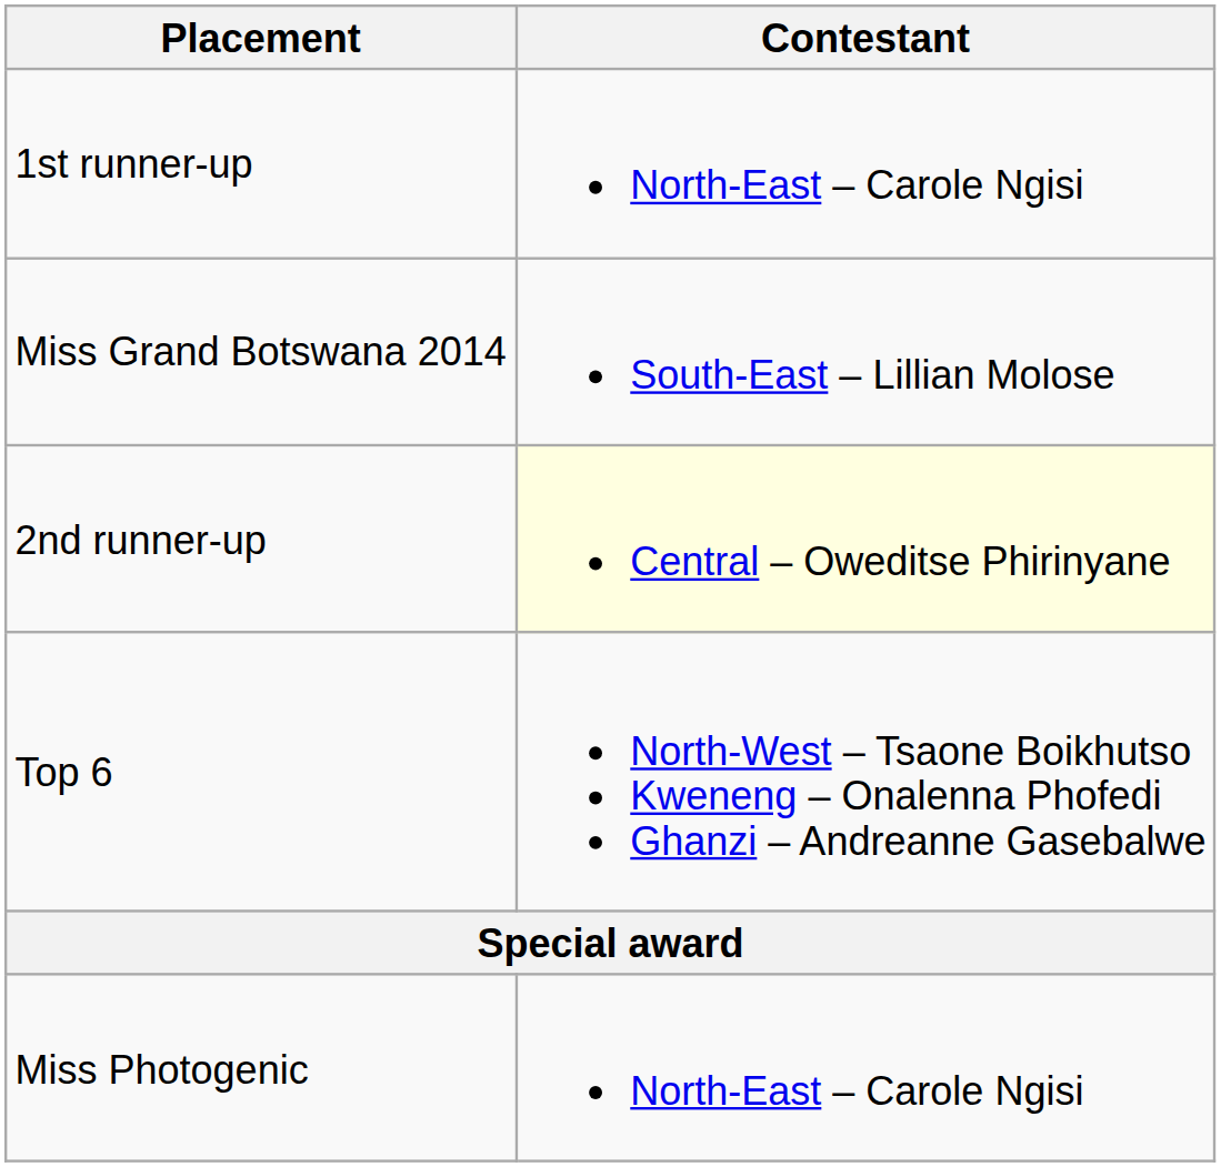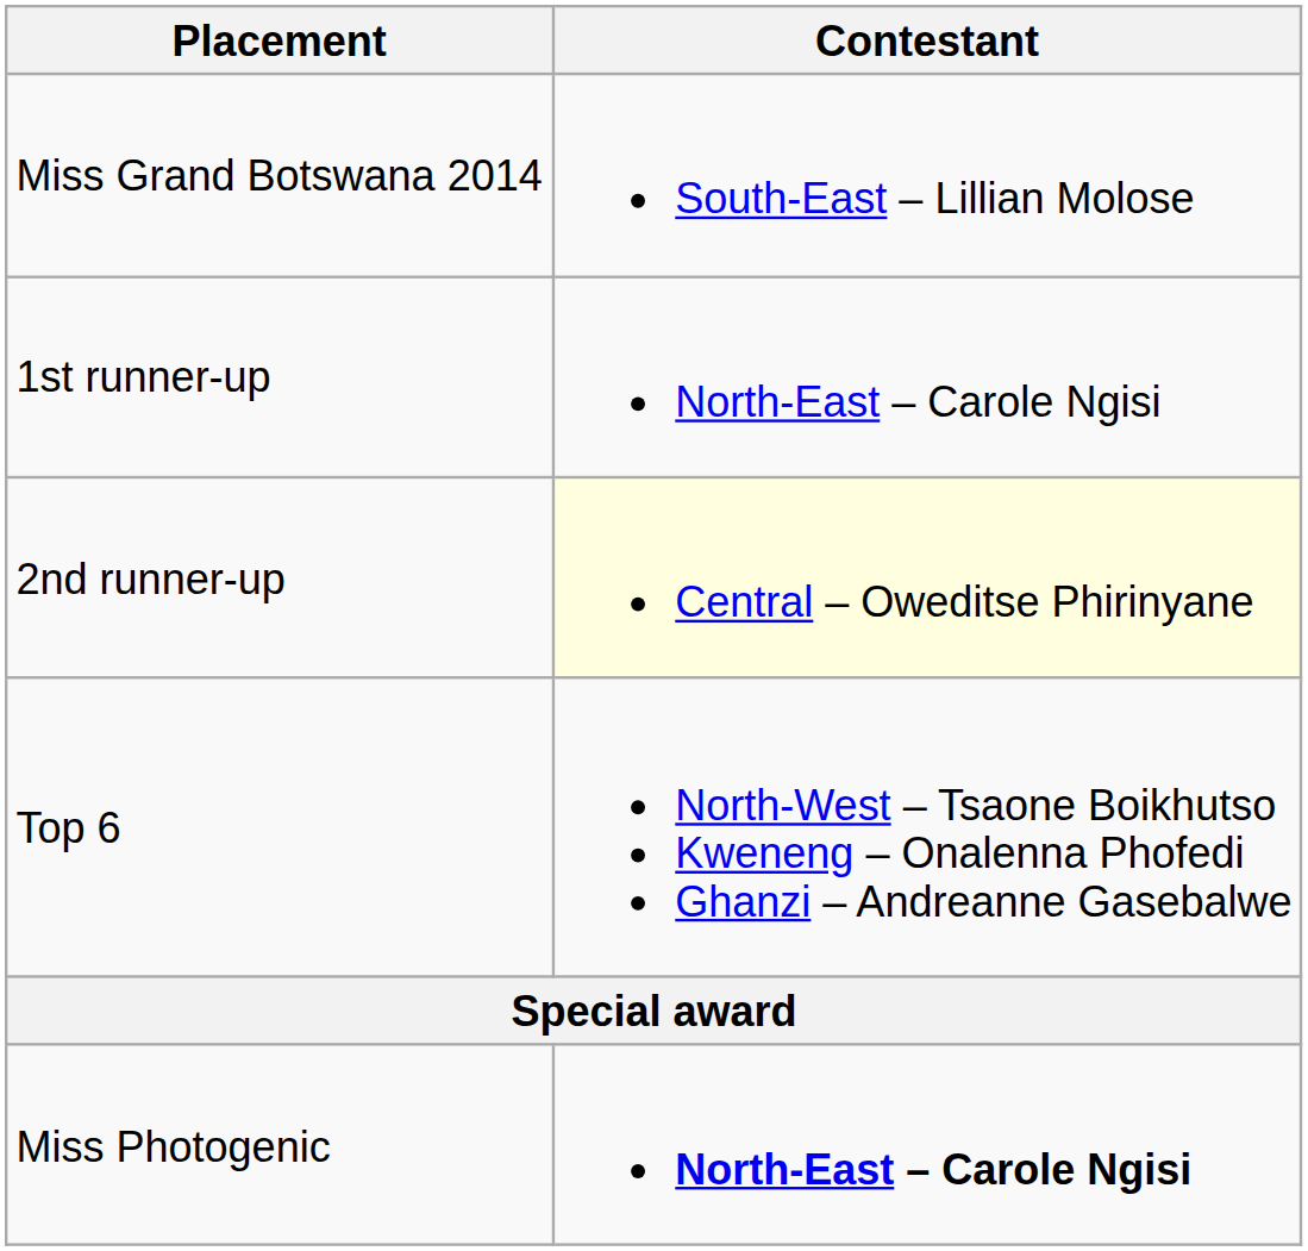rows swapped: Miss Grand Botswana 2014 <-> 1st runner-up
Miss Photogenic | Contestant: normal -> bold
